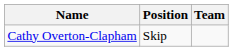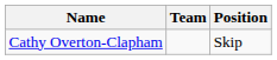columns swapped: Position <-> Team
